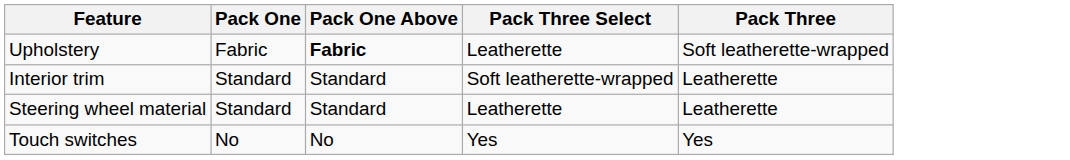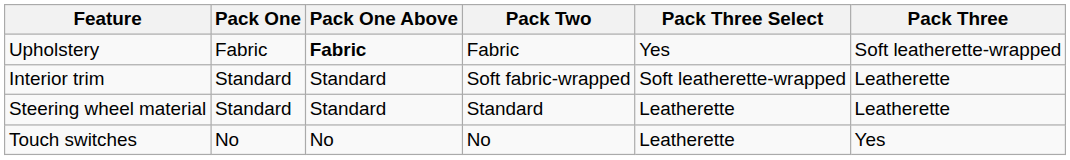+ column: Pack Two | Fabric | Soft fabric-wrapped | Standard | No
Upholstery | Pack Three Select: Leatherette -> Yes
Touch switches | Pack Three Select: Yes -> Leatherette
